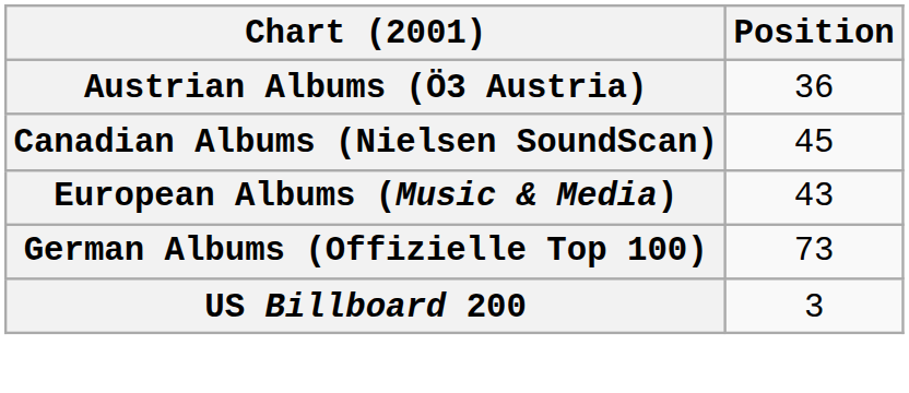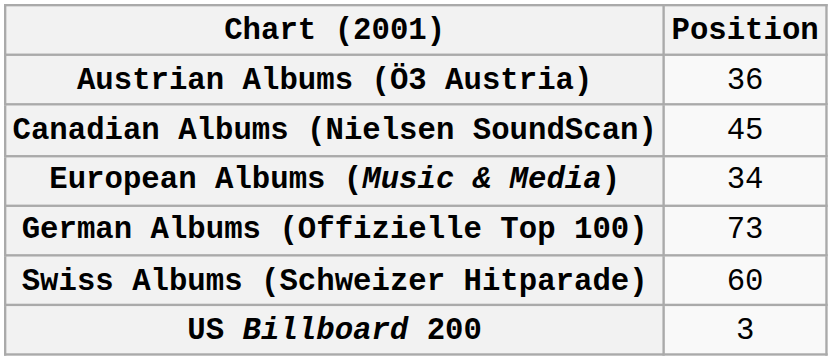European Albums (Music & Media) | Position: 43 -> 34
+ row: Swiss Albums (Schweizer Hitparade) | 60
